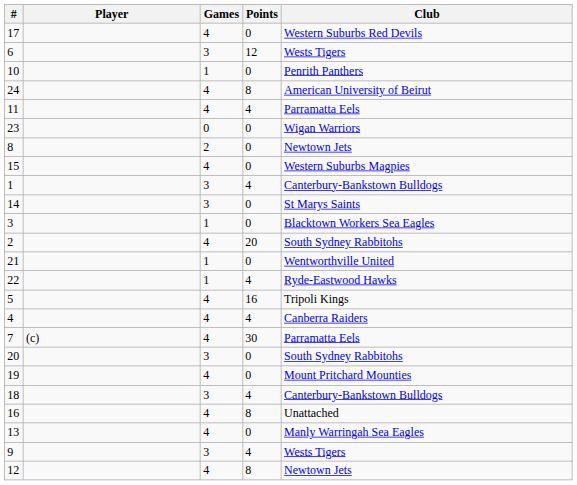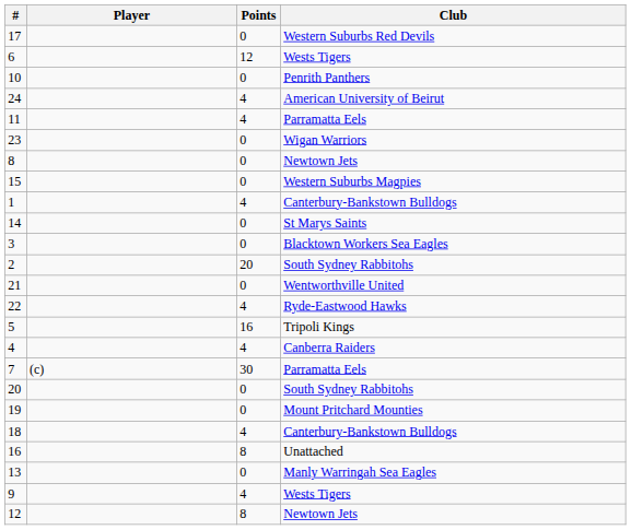- column: Games | 4 | 3 | 1 | 4 | 4 | 0 | 2 | 4 | 3 | 3 | 1 | 4 | 1 | 1 | 4 | 4 | 4 | 3 | 4 | 3 | 4 | 4 | 3 | 4
24 | Points: 8 -> 4
